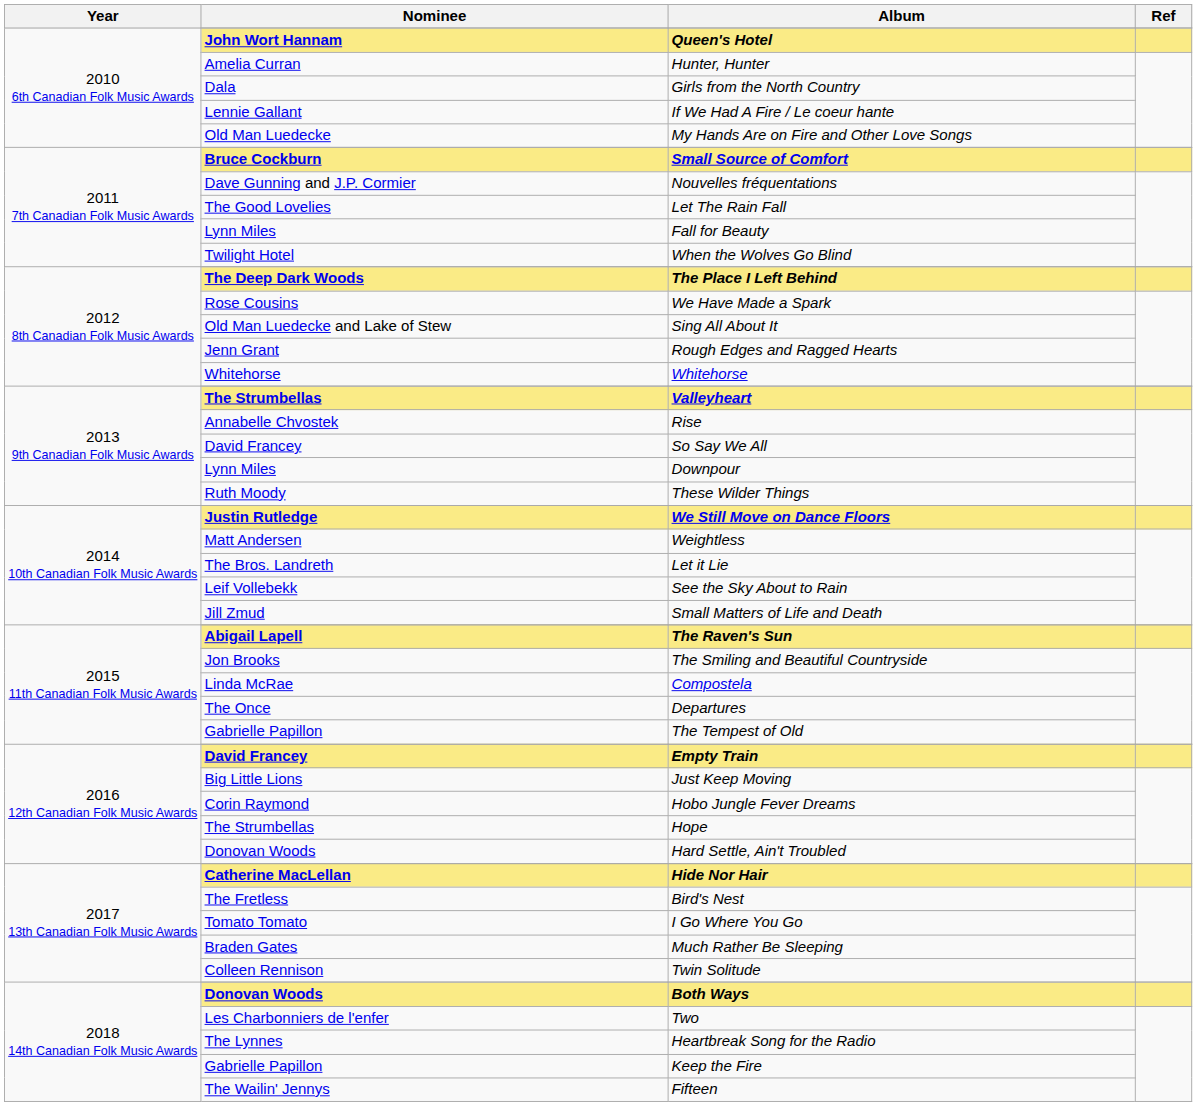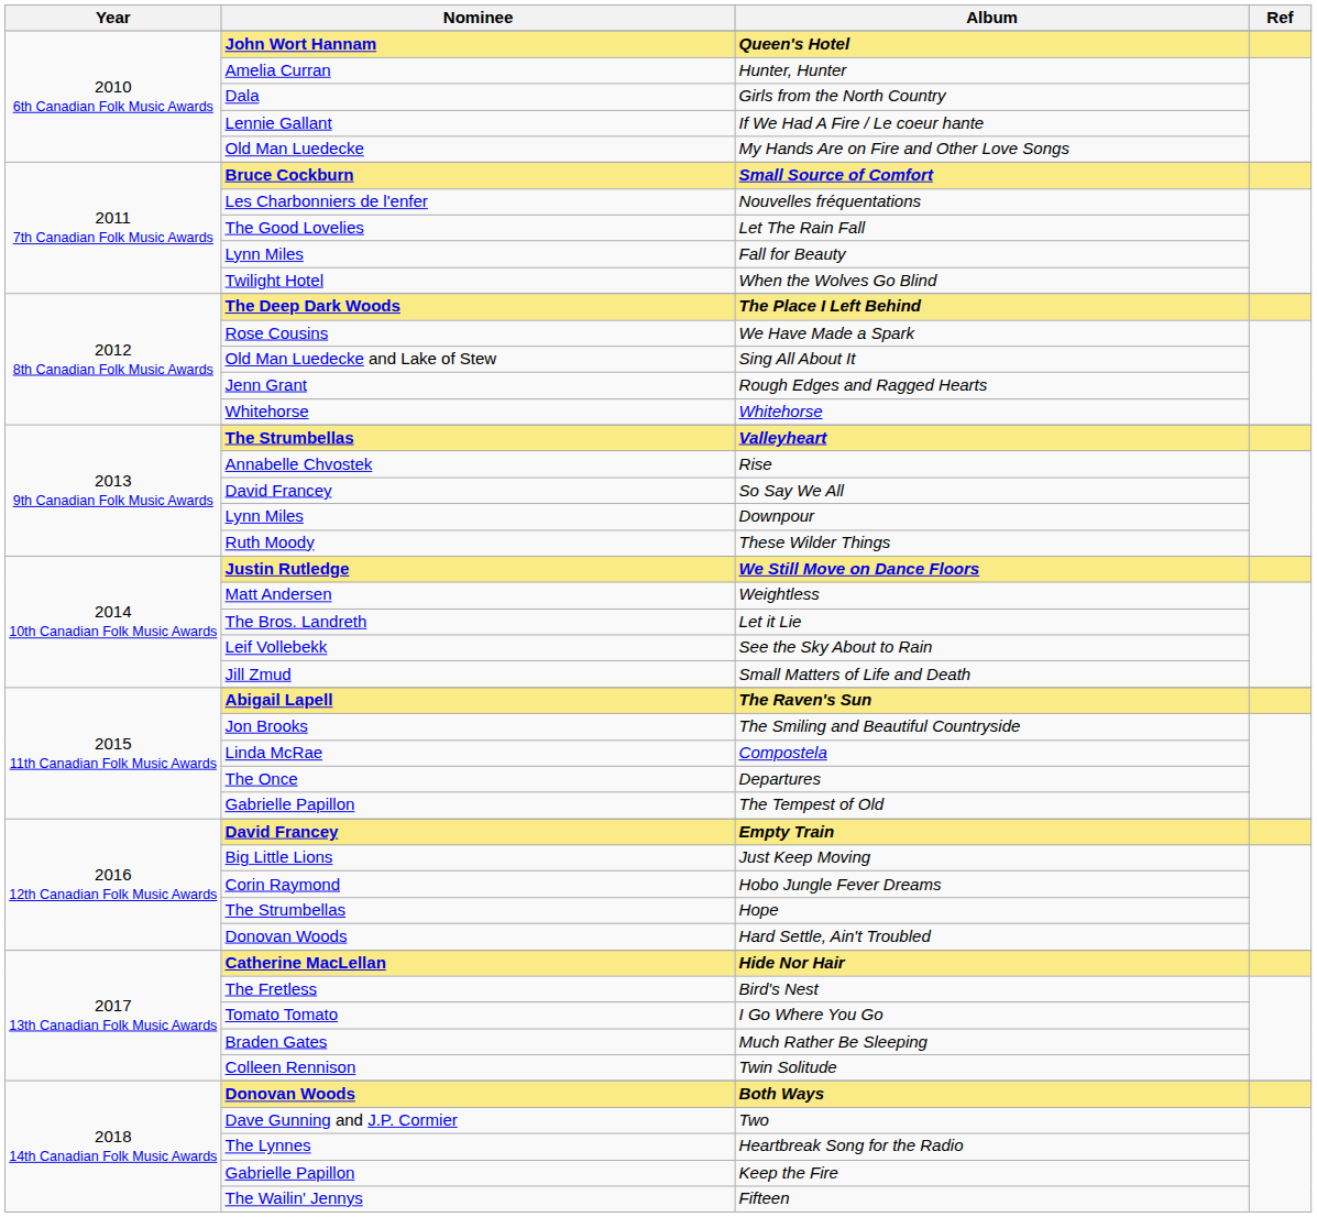Nouvelles fréquentations | Nominee: Dave Gunning and J.P. Cormier -> Les Charbonniers de l'enfer
Two | Nominee: Les Charbonniers de l'enfer -> Dave Gunning and J.P. Cormier
